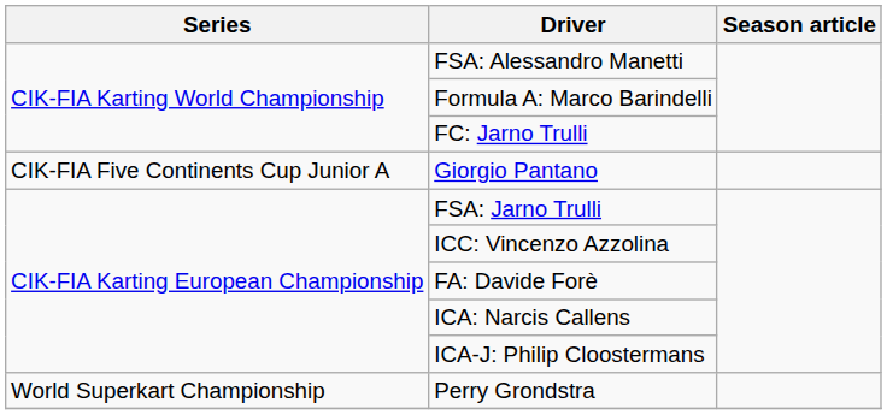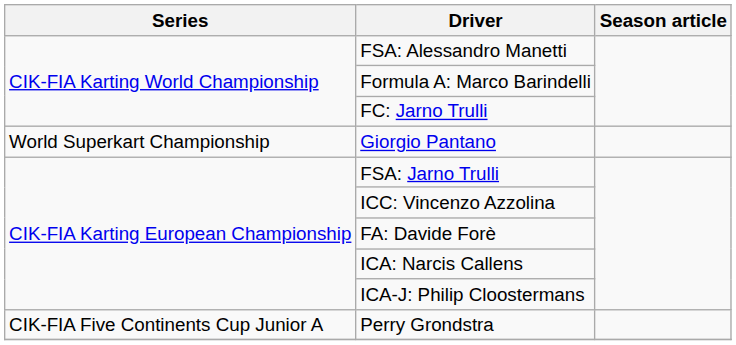Giorgio Pantano | Series: CIK-FIA Five Continents Cup Junior A -> World Superkart Championship
Perry Grondstra | Series: World Superkart Championship -> CIK-FIA Five Continents Cup Junior A
